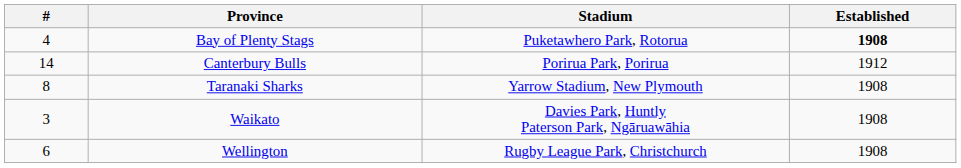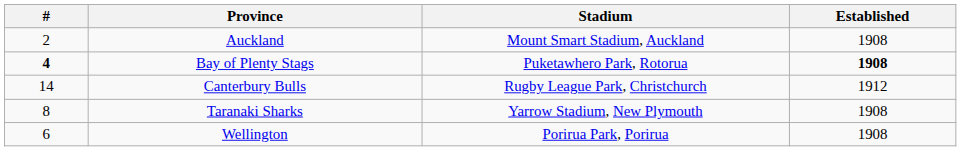+ row: 2 | Auckland | Mount Smart Stadium, Auckland | 1908
Bay of Plenty Stags | #: normal -> bold
Canterbury Bulls | Stadium: Porirua Park, Porirua -> Rugby League Park, Christchurch
- row: 3 | Waikato | Davies Park, Huntly Paterson Park, Ngāruawāhia | 1908
Wellington | Stadium: Rugby League Park, Christchurch -> Porirua Park, Porirua
